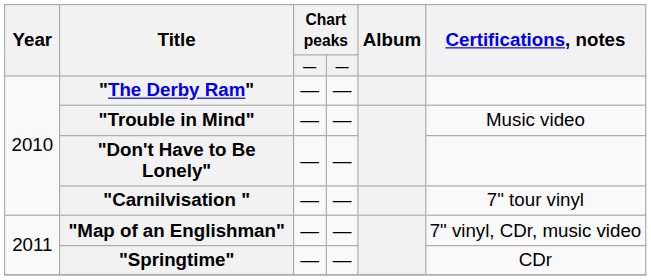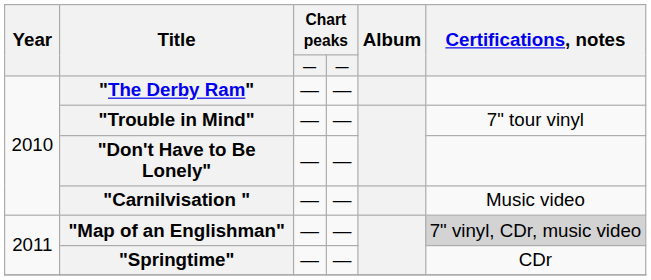"Trouble in Mind" | Certifications, notes: Music video -> 7" tour vinyl
"Carnilvisation " | Certifications, notes: 7" tour vinyl -> Music video
"Map of an Englishman" | Certifications, notes: no background -> lightgrey background
